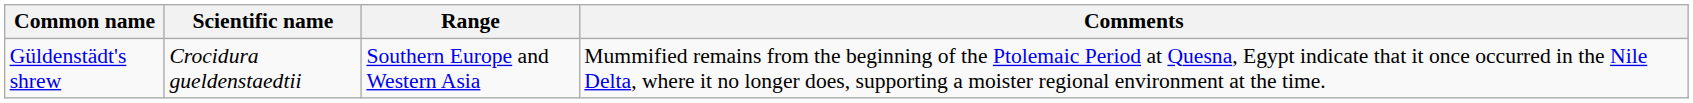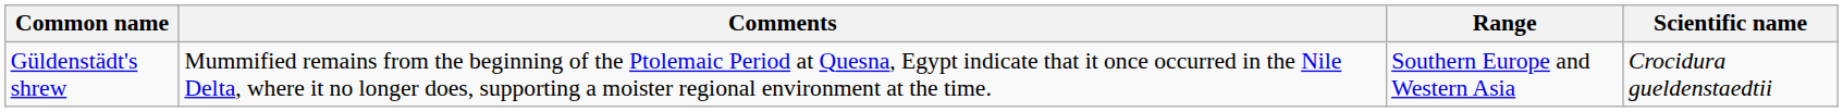columns swapped: Scientific name <-> Comments
